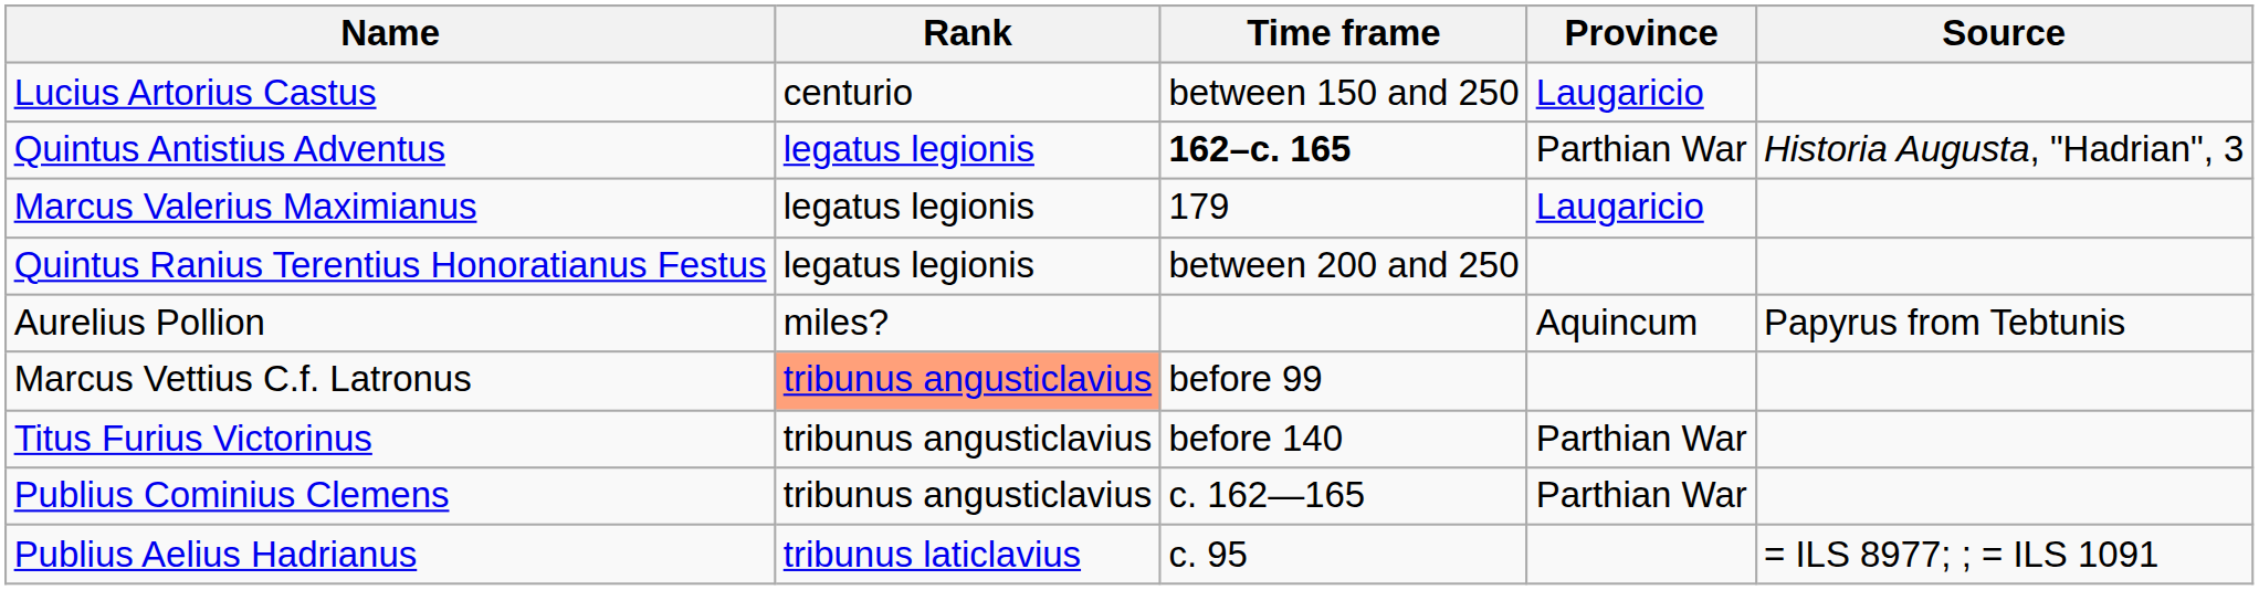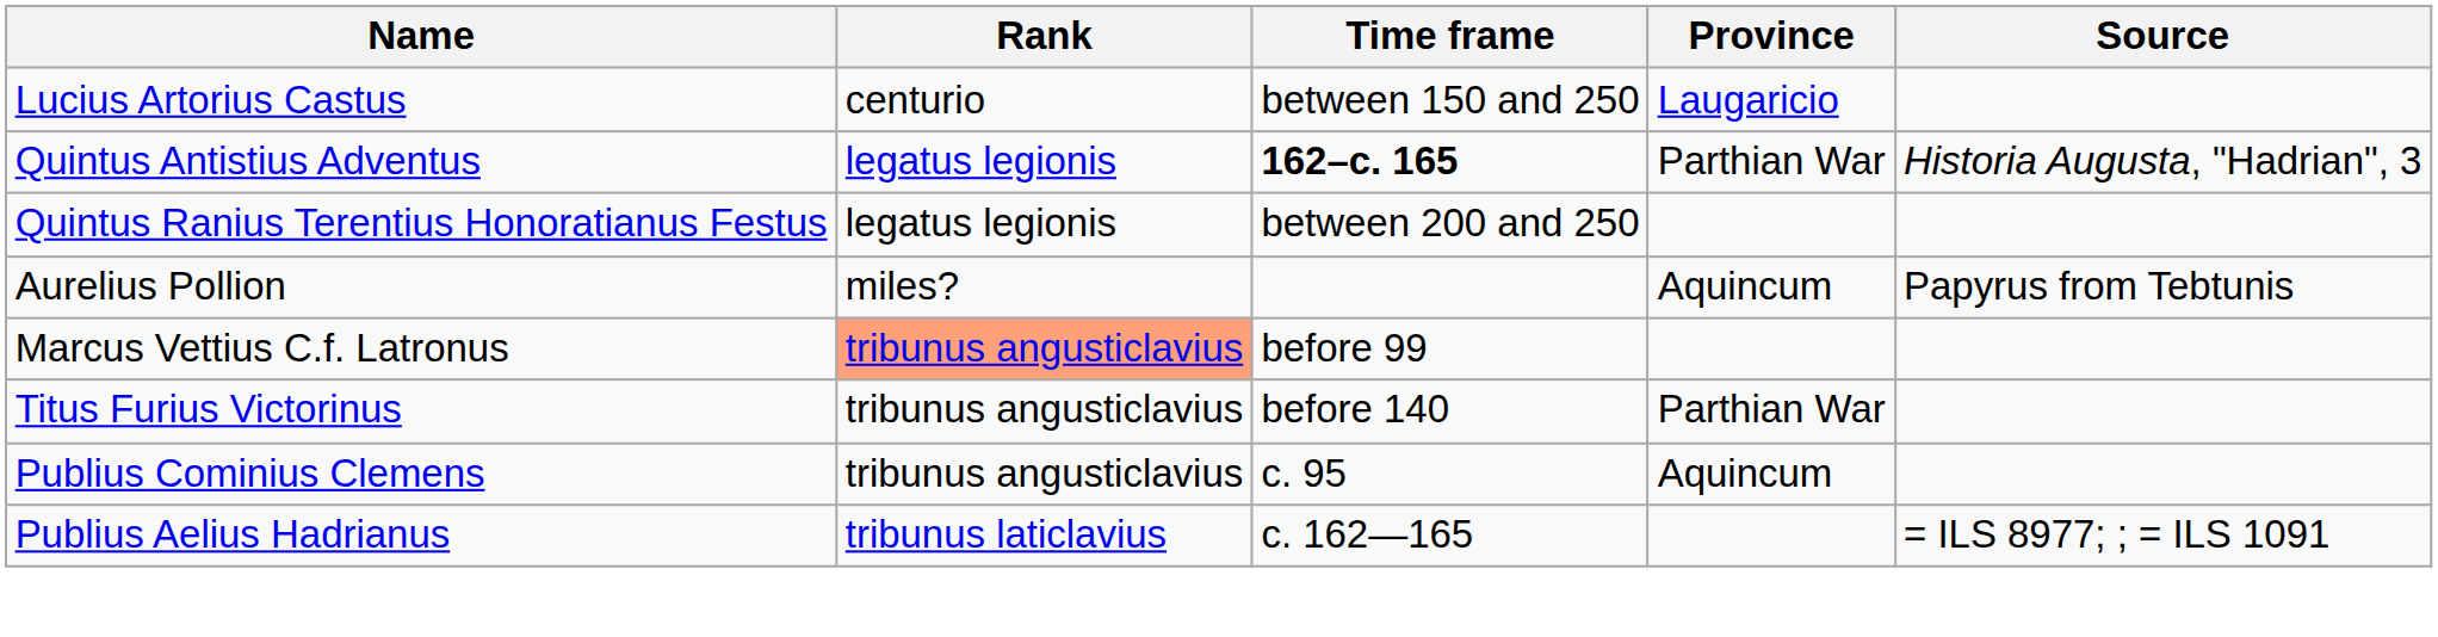- row: Marcus Valerius Maximianus | legatus legionis | 179 | Laugaricio
Publius Cominius Clemens | Time frame: c. 162—165 -> c. 95
Publius Cominius Clemens | Province: Parthian War -> Aquincum
Publius Aelius Hadrianus | Time frame: c. 95 -> c. 162—165
